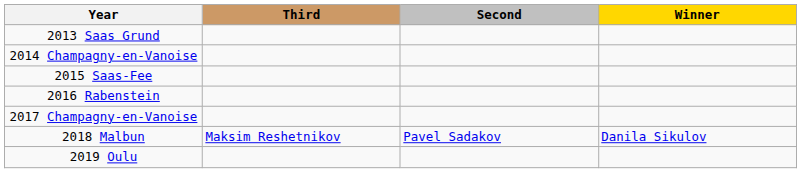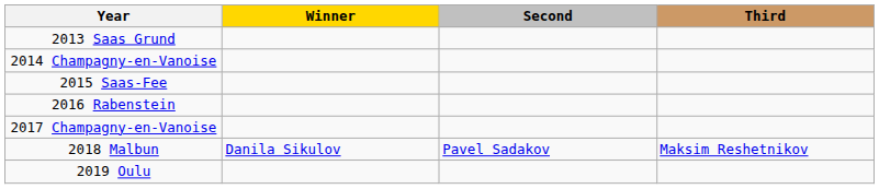columns swapped: Winner <-> Third
